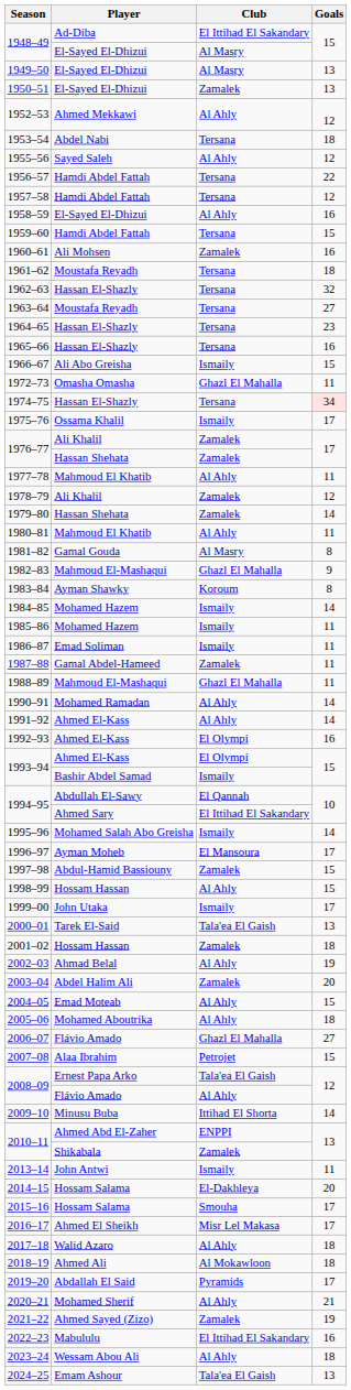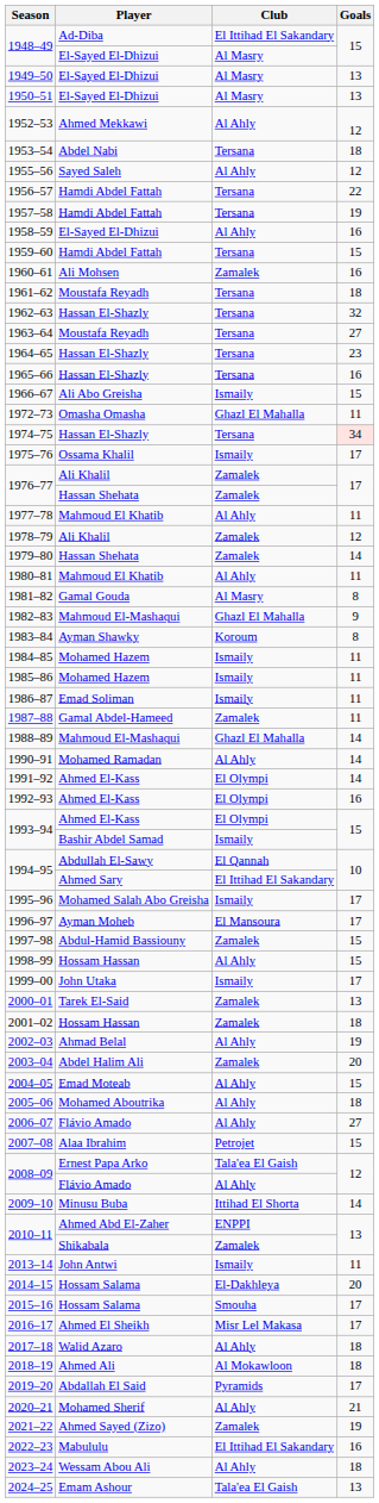1950–51 | Club: Zamalek -> Al Masry
1957–58 | Goals: 12 -> 19
1984–85 | Goals: 14 -> 11
1988–89 | Goals: 11 -> 14
1991–92 | Club: Al Ahly -> El Olympi
1995–96 | Goals: 14 -> 17
2000–01 | Club: Tala'ea El Gaish -> Zamalek
2006–07 | Club: Ghazl El Mahalla -> Al Ahly
